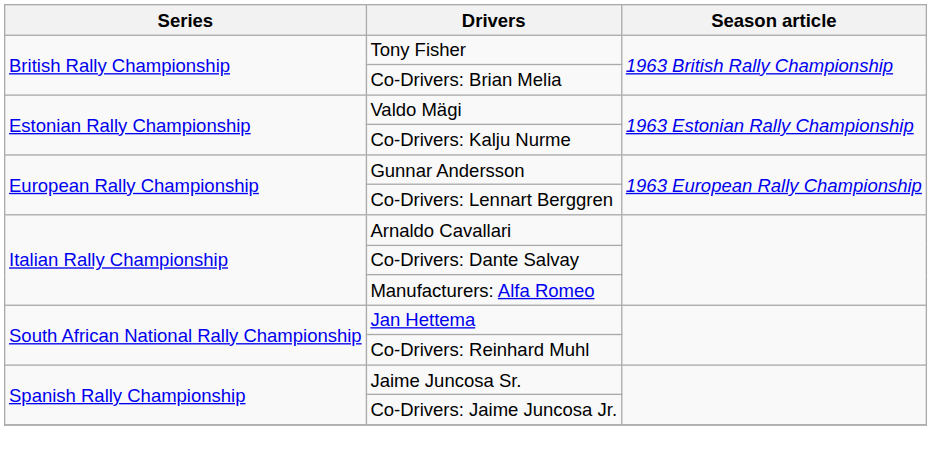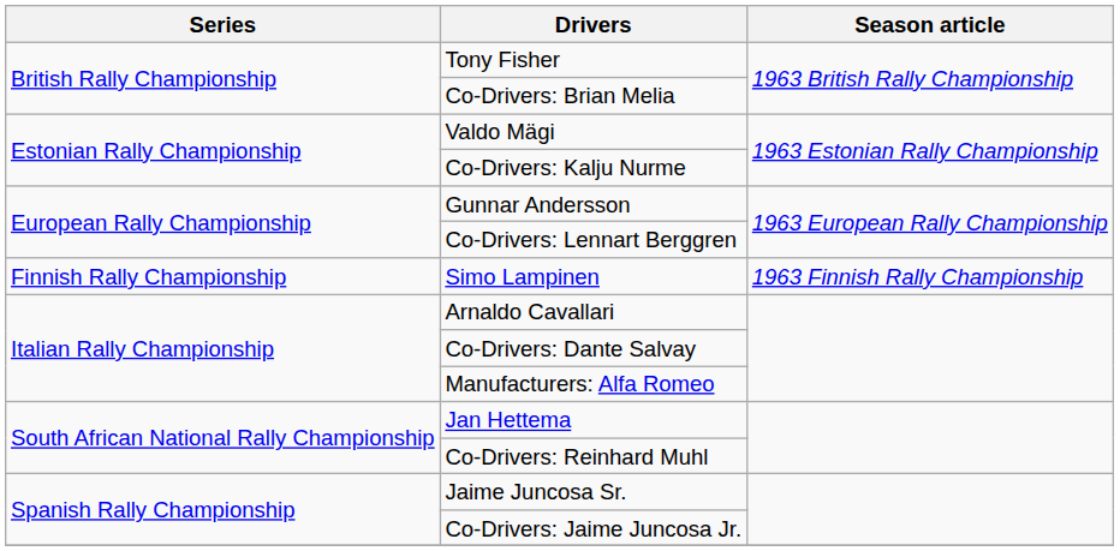+ row: Finnish Rally Championship | Simo Lampinen | 1963 Finnish Rally Championship
